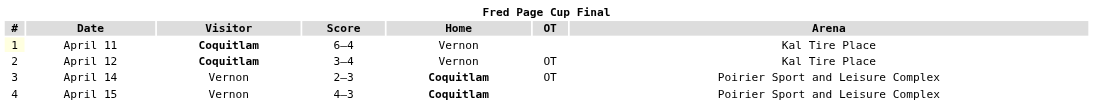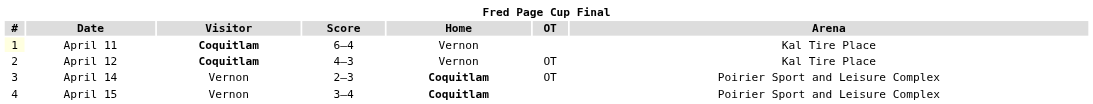April 12 | Score: 3–4 -> 4–3
April 15 | Score: 4–3 -> 3–4
